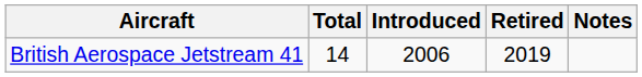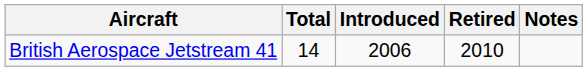British Aerospace Jetstream 41 | Retired: 2019 -> 2010
